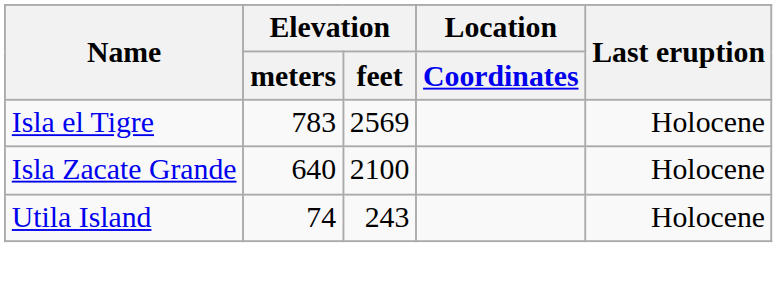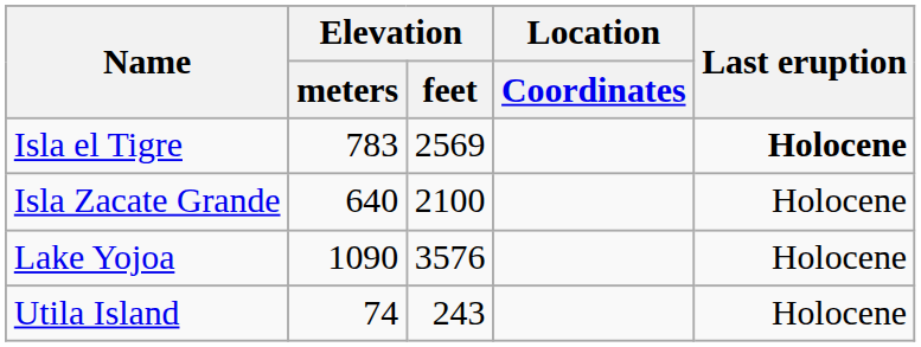Isla el Tigre | Last eruption: normal -> bold
+ row: Lake Yojoa | 1090 | 3576 | Holocene
